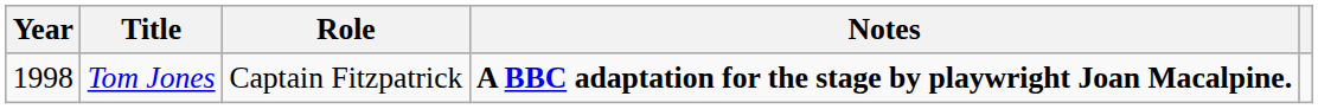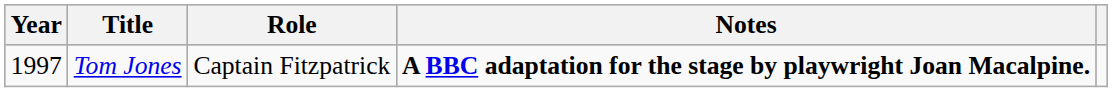Tom Jones | Year: 1998 -> 1997
